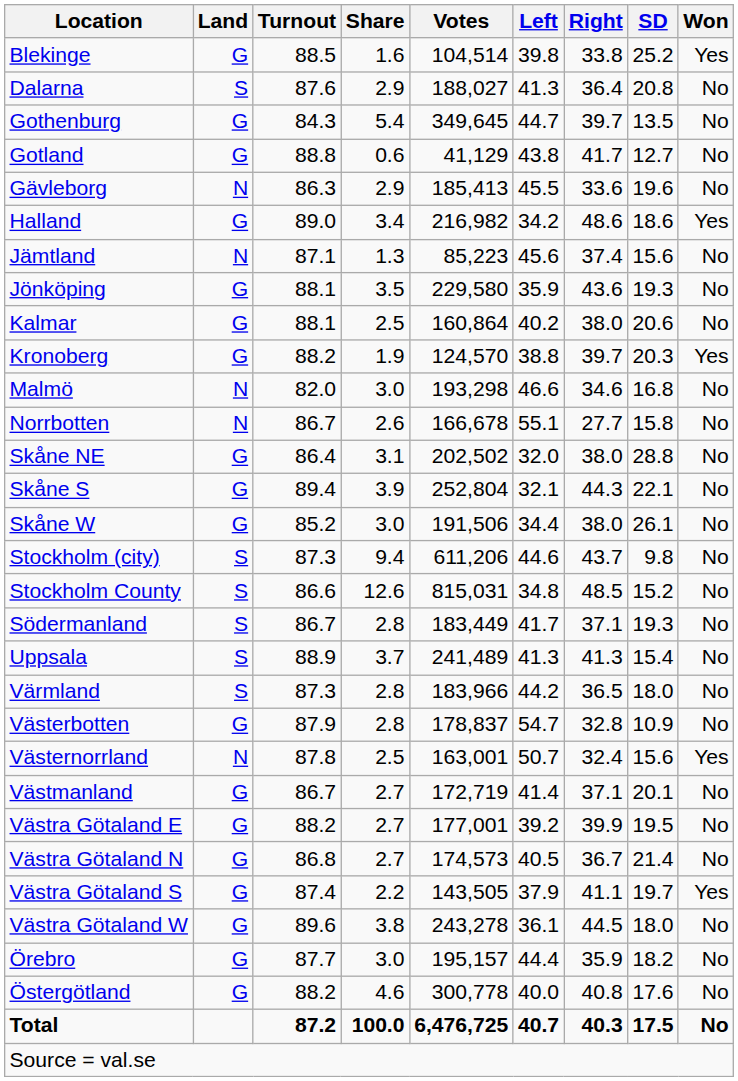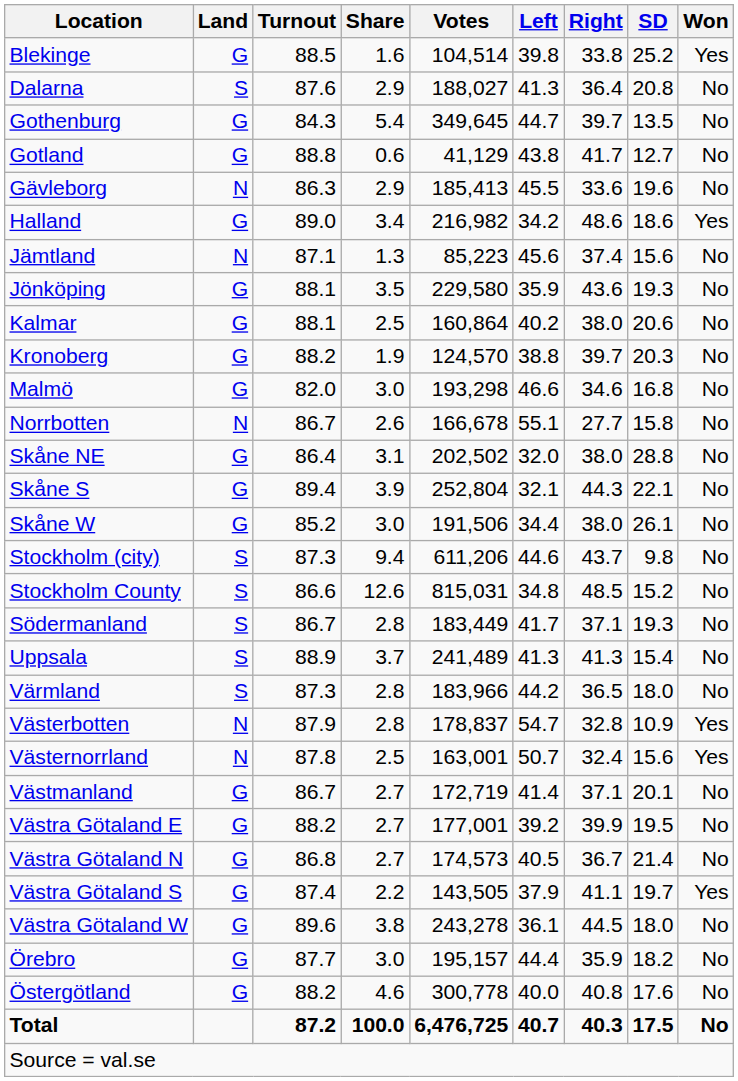Kronoberg | Won: Yes -> No
Malmö | Land: N -> G
Västerbotten | Land: G -> N
Västerbotten | Won: No -> Yes
